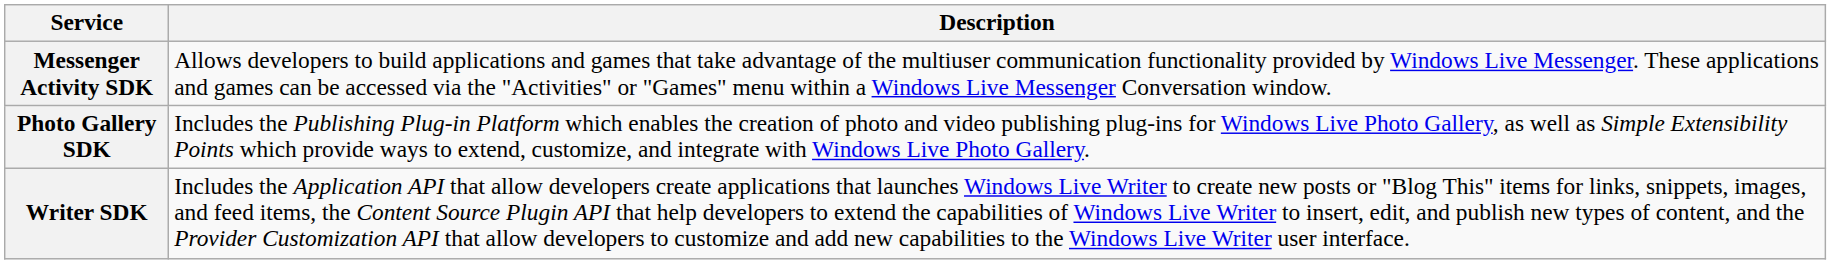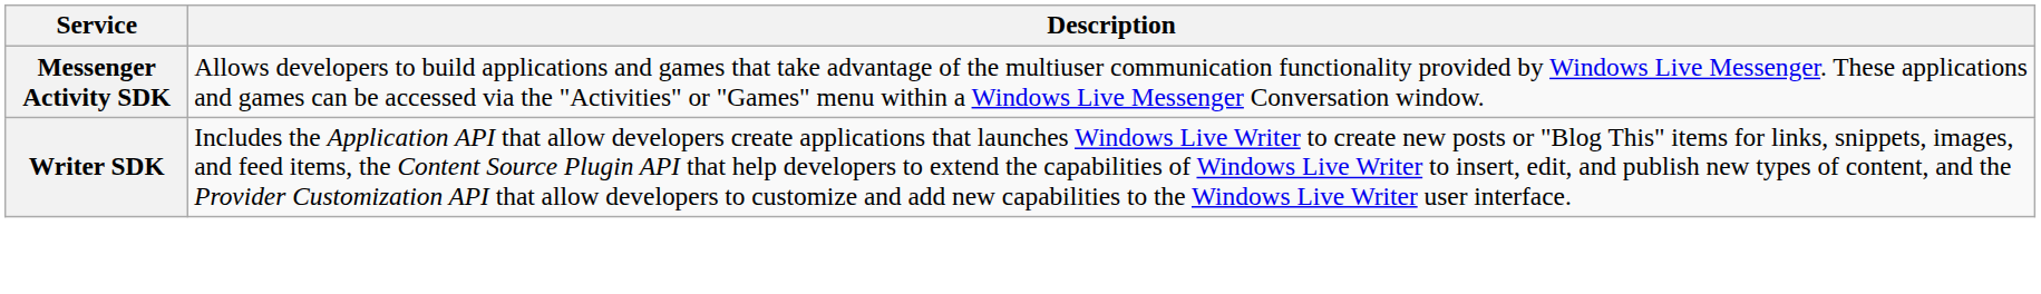- row: Photo Gallery SDK | Includes the Publishing Plug-in Platform which enables the creation of photo and video publishing plug-ins for Windows Live Photo Gallery, as well as Simple Extensibility Points which provide ways to extend, customize, and integrate with Windows Live Photo Gallery.
